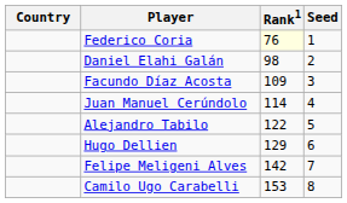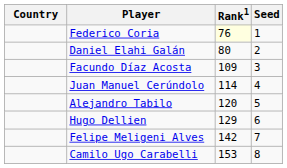Daniel Elahi Galán | Rank1: 98 -> 80
Alejandro Tabilo | Rank1: 122 -> 120
